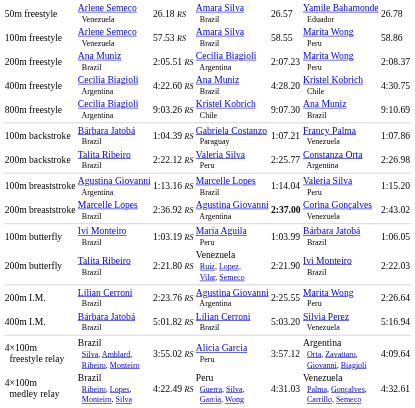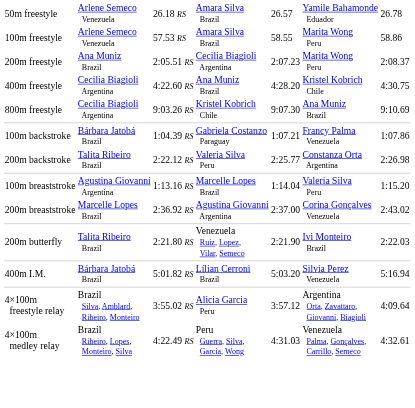200m breaststroke | column 5: bold -> normal
- row: 100m butterfly | Ivi Monteiro Brazil | 1:03.19 RS | Maria Aguila Peru | 1:03.99 | Bárbara Jatobá Brazil | 1:06.05
- row: 200m I.M. | Lílian Cerroni Brazil | 2:23.76 RS | Agustina Giovanni Argentina | 2:25.55 | Marita Wong Peru | 2:26.64
